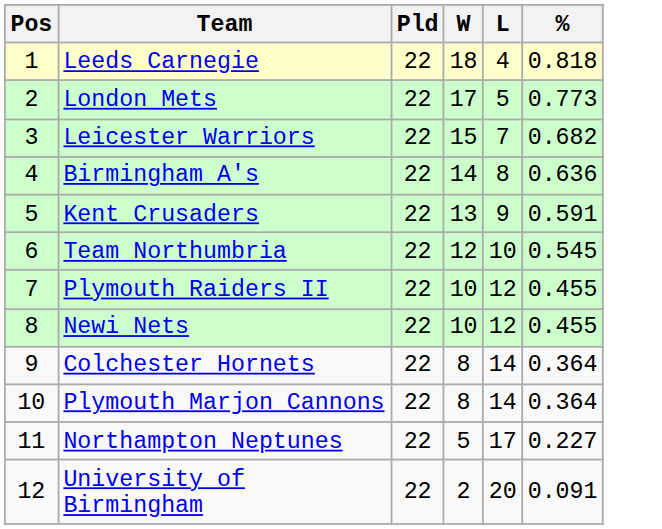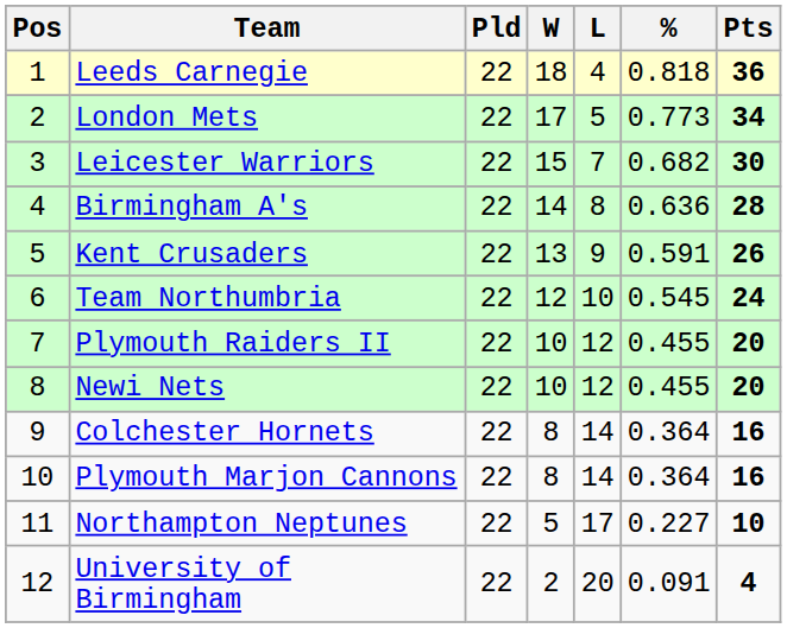+ column: Pts | 36 | 34 | 30 | 28 | 26 | 24 | 20 | 20 | 16 | 16 | 10 | 4
